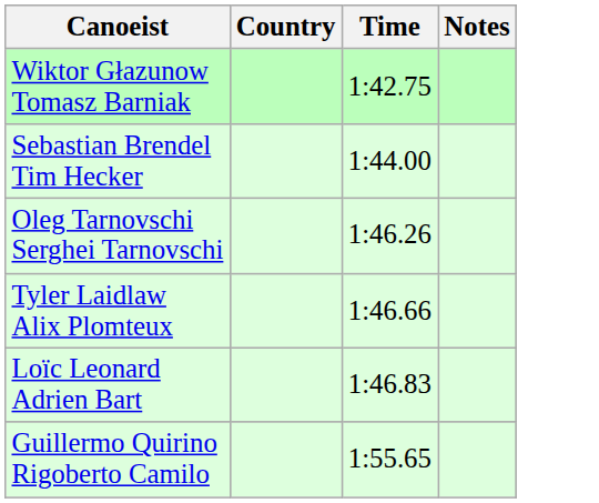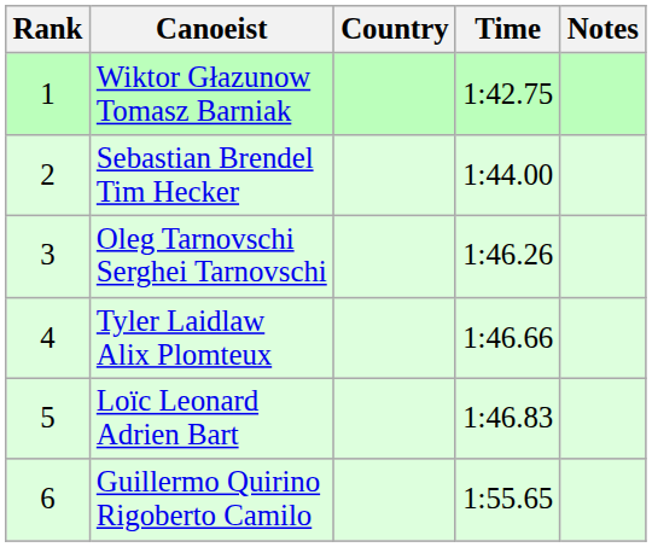+ column: Rank | 1 | 2 | 3 | 4 | 5 | 6
